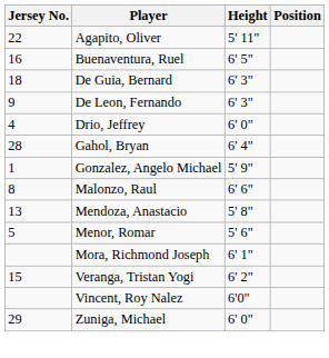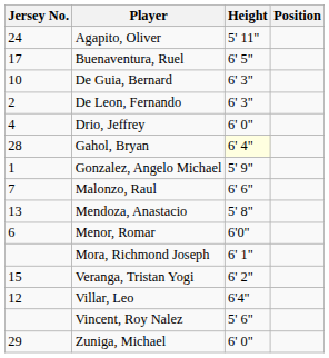Agapito, Oliver | Jersey No.: 22 -> 24
Buenaventura, Ruel | Jersey No.: 16 -> 17
De Guia, Bernard | Jersey No.: 18 -> 10
De Leon, Fernando | Jersey No.: 9 -> 2
Gahol, Bryan | Height: no background -> lightyellow background
Malonzo, Raul | Jersey No.: 8 -> 7
Menor, Romar | Jersey No.: 5 -> 6
Menor, Romar | Height: 5' 6" -> 6'0"
+ row: 12 | Villar, Leo | 6'4"
Vincent, Roy Nalez | Height: 6'0" -> 5' 6"
